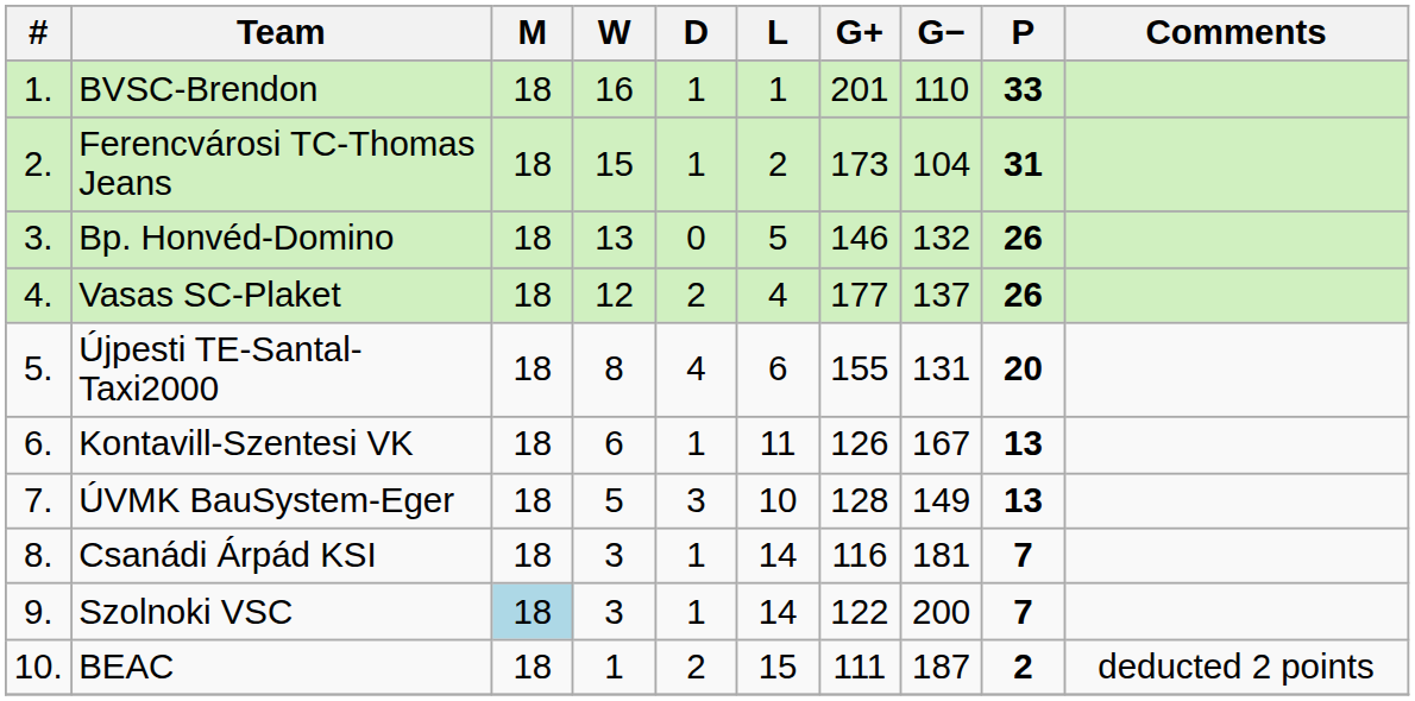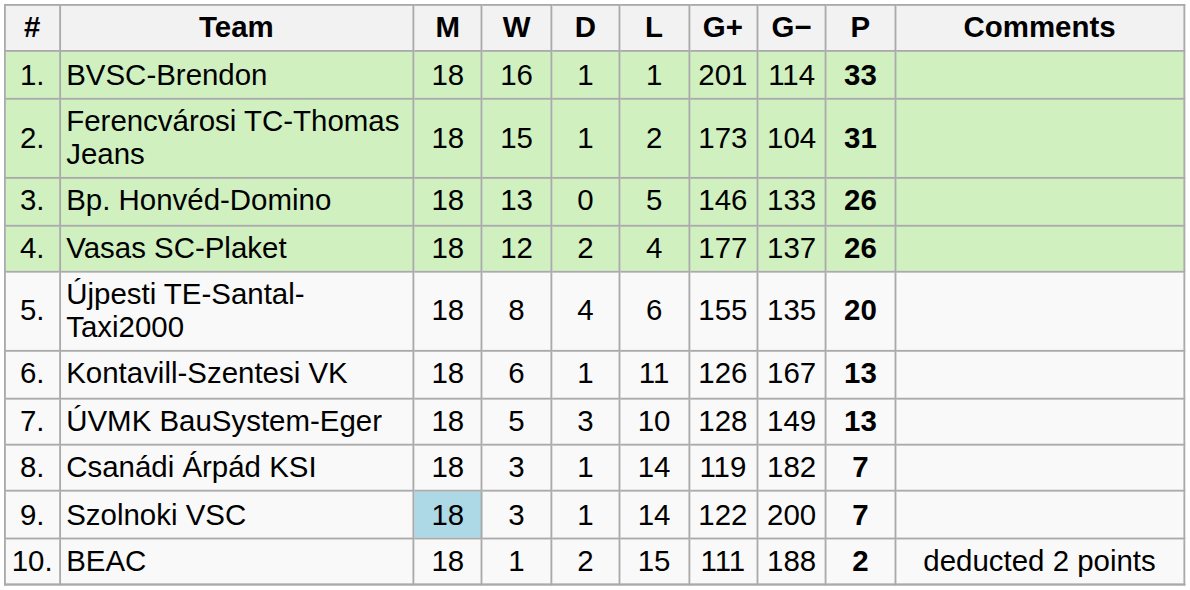BVSC-Brendon | G−: 110 -> 114
Bp. Honvéd-Domino | G−: 132 -> 133
Újpesti TE-Santal-Taxi2000 | G−: 131 -> 135
Csanádi Árpád KSI | G+: 116 -> 119
Csanádi Árpád KSI | G−: 181 -> 182
BEAC | G−: 187 -> 188
